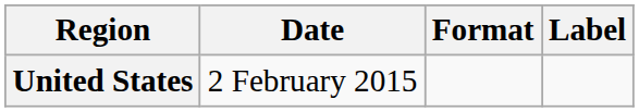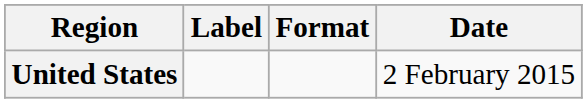columns swapped: Date <-> Label
